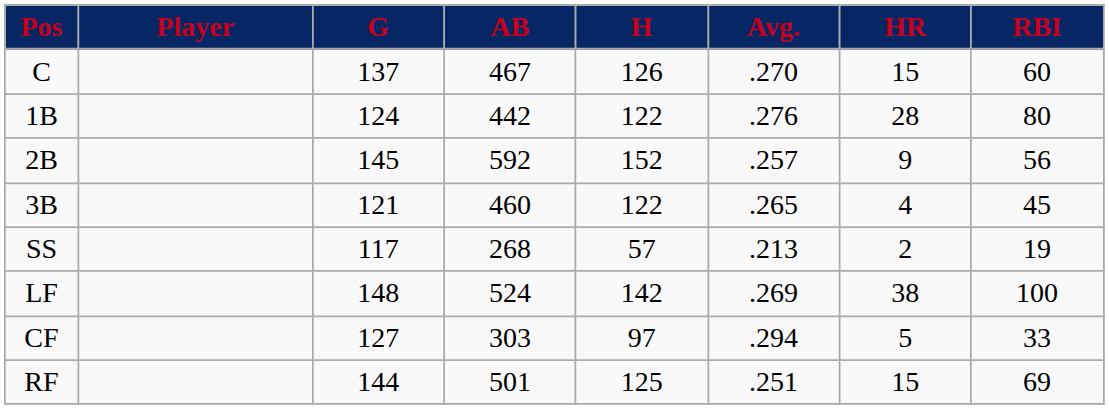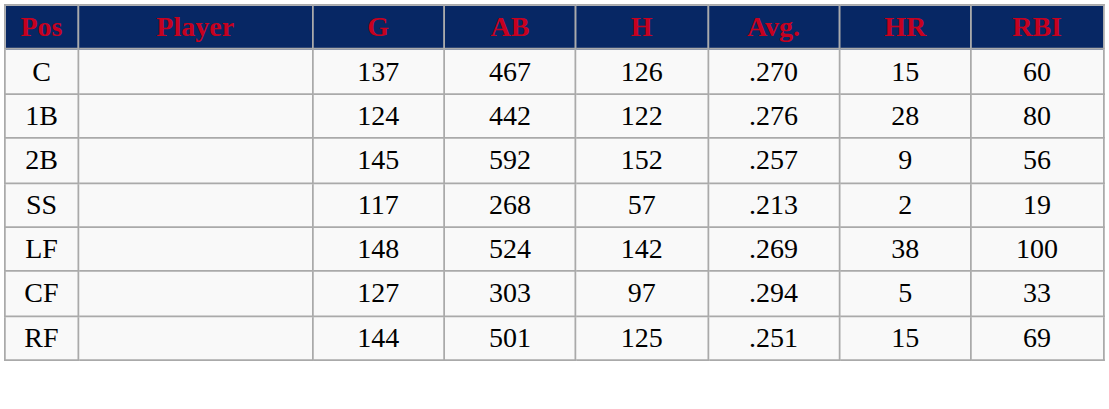- row: 3B | 121 | 460 | 122 | .265 | 4 | 45
